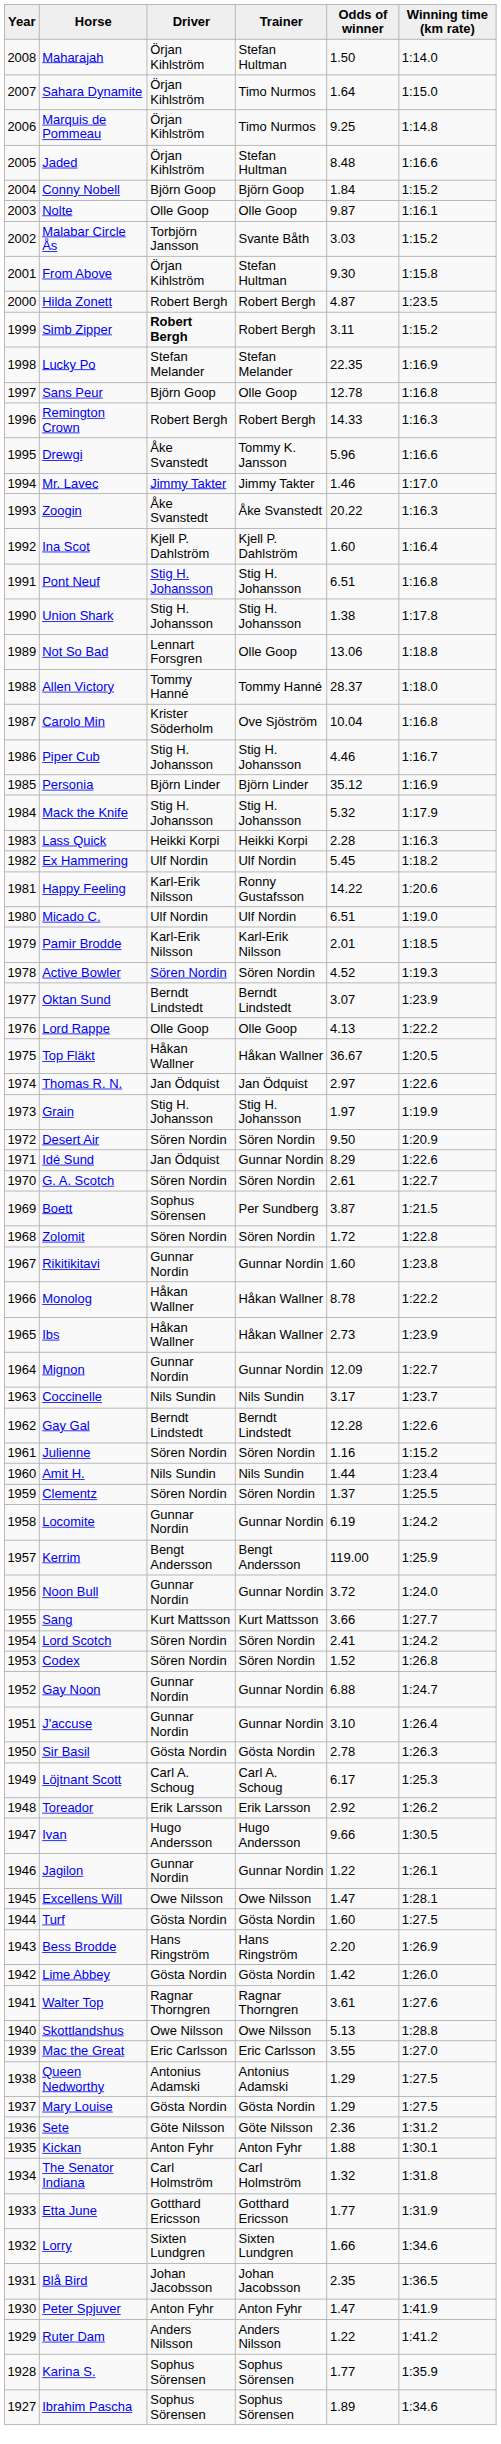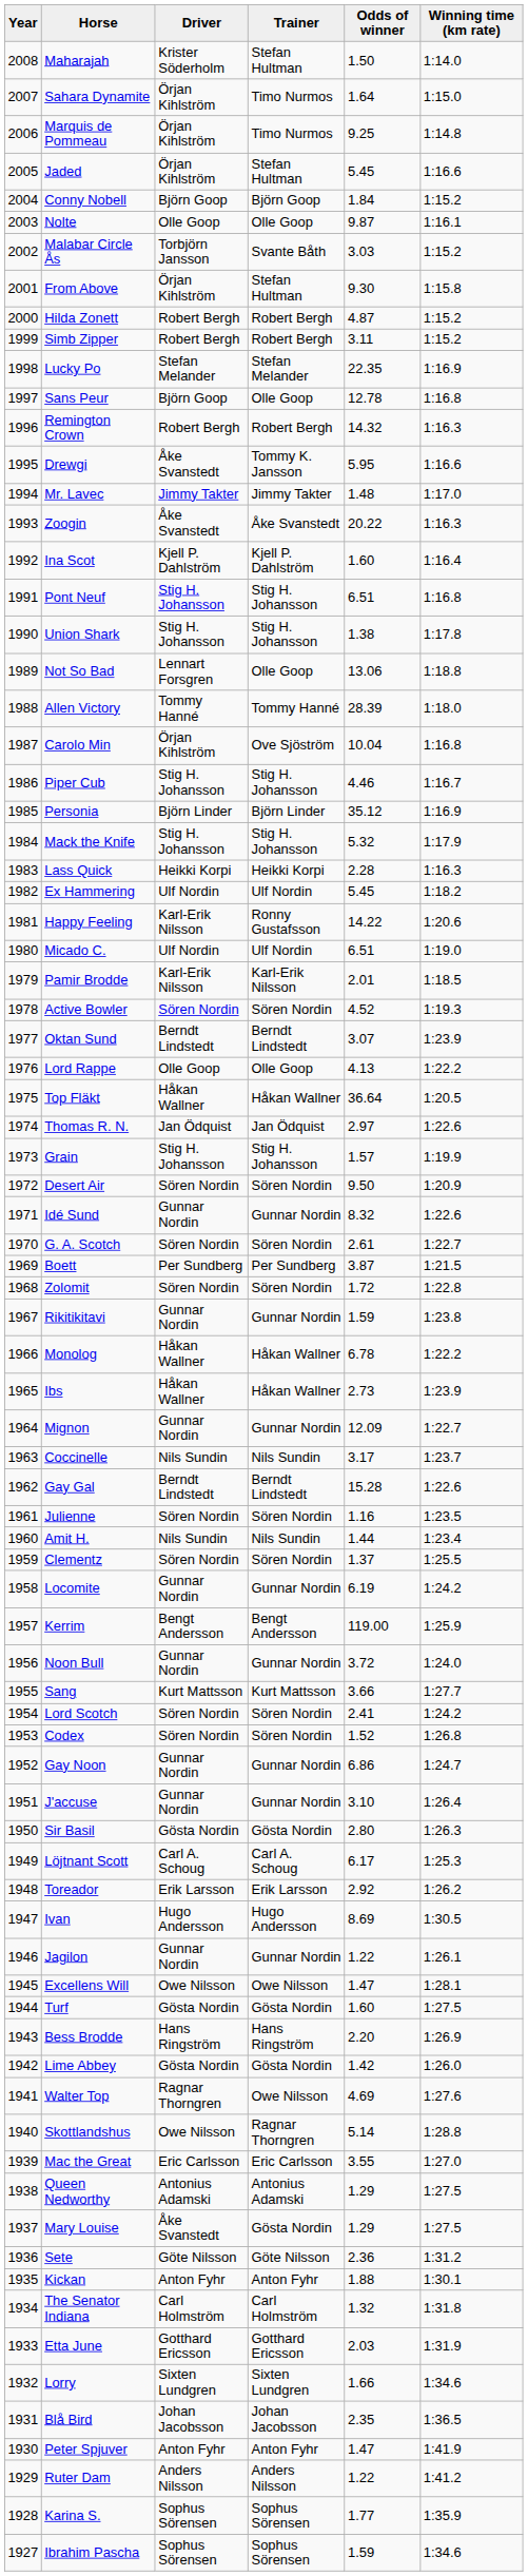Maharajah | Driver: Örjan Kihlström -> Krister Söderholm
Jaded | Odds of winner: 8.48 -> 5.45
Hilda Zonett | Winning time (km rate): 1:23.5 -> 1:15.2
Simb Zipper | Driver: bold -> normal
Remington Crown | Odds of winner: 14.33 -> 14.32
Drewgi | Odds of winner: 5.96 -> 5.95
Mr. Lavec | Odds of winner: 1.46 -> 1.48
Allen Victory | Odds of winner: 28.37 -> 28.39
Carolo Min | Driver: Krister Söderholm -> Örjan Kihlström
Top Fläkt | Odds of winner: 36.67 -> 36.64
Grain | Odds of winner: 1.97 -> 1.57
Idé Sund | Driver: Jan Ödquist -> Gunnar Nordin
Idé Sund | Odds of winner: 8.29 -> 8.32
Boett | Driver: Sophus Sörensen -> Per Sundberg
Rikitikitavi | Odds of winner: 1.60 -> 1.59
Monolog | Odds of winner: 8.78 -> 6.78
Gay Gal | Odds of winner: 12.28 -> 15.28
Julienne | Winning time (km rate): 1:15.2 -> 1:23.5
Gay Noon | Odds of winner: 6.88 -> 6.86
Sir Basil | Odds of winner: 2.78 -> 2.80
Ivan | Odds of winner: 9.66 -> 8.69
Walter Top | Trainer: Ragnar Thorngren -> Owe Nilsson
Walter Top | Odds of winner: 3.61 -> 4.69
Skottlandshus | Trainer: Owe Nilsson -> Ragnar Thorngren
Skottlandshus | Odds of winner: 5.13 -> 5.14
Mary Louise | Driver: Gösta Nordin -> Åke Svanstedt
Etta June | Odds of winner: 1.77 -> 2.03
Ibrahim Pascha | Odds of winner: 1.89 -> 1.59
